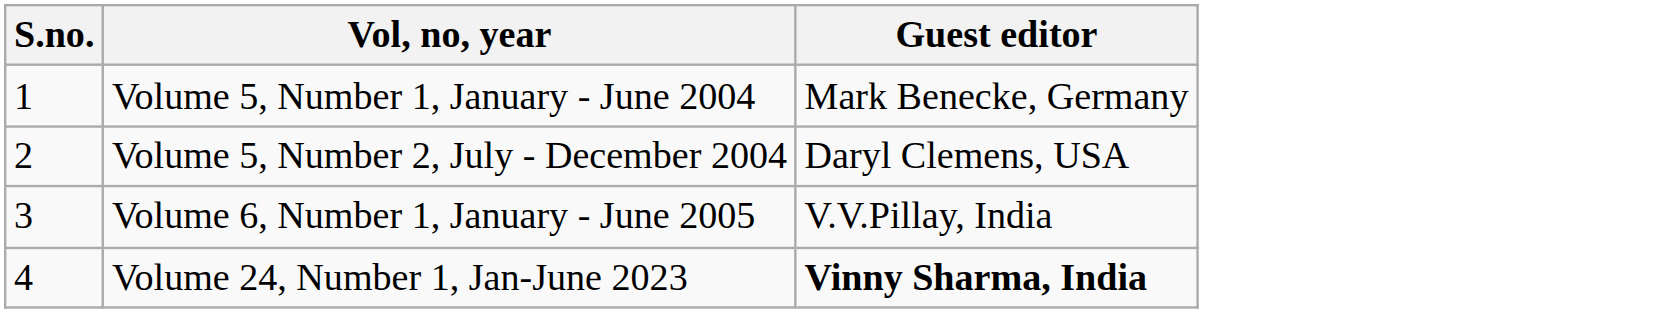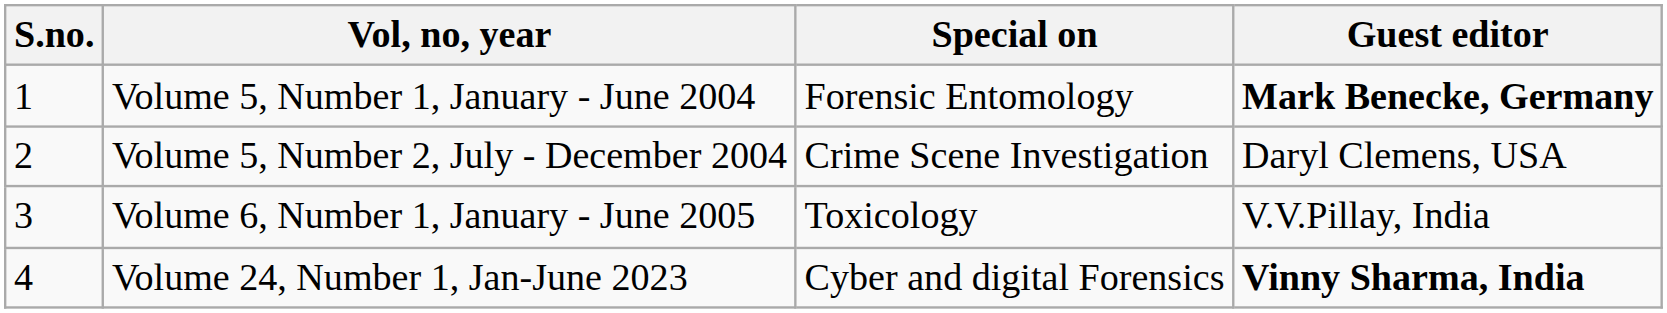+ column: Special on | Forensic Entomology | Crime Scene Investigation | Toxicology | Cyber and digital Forensics
Volume 5, Number 1, January - June 2004 | Guest editor: normal -> bold
